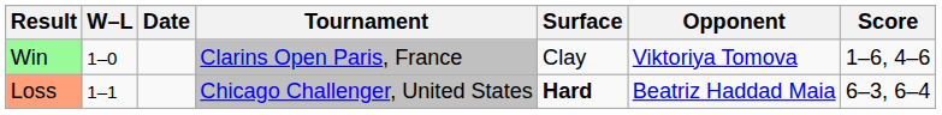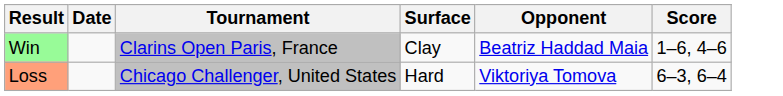- column: W–L | 1–0 | 1–1
Win | Opponent: Viktoriya Tomova -> Beatriz Haddad Maia
Loss | Surface: bold -> normal
Loss | Opponent: Beatriz Haddad Maia -> Viktoriya Tomova
